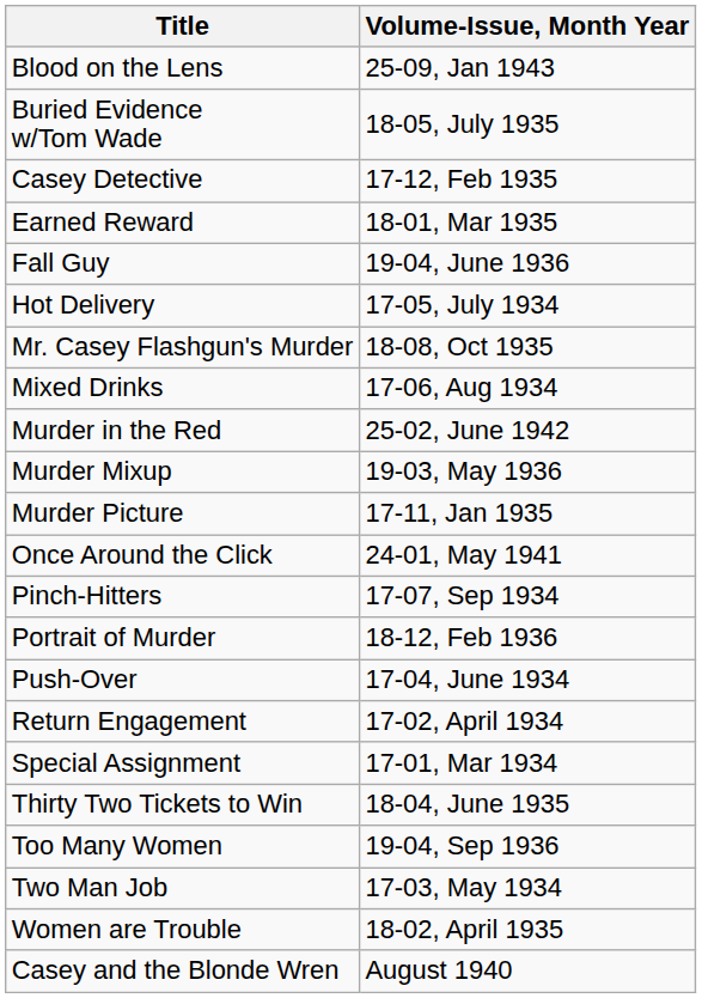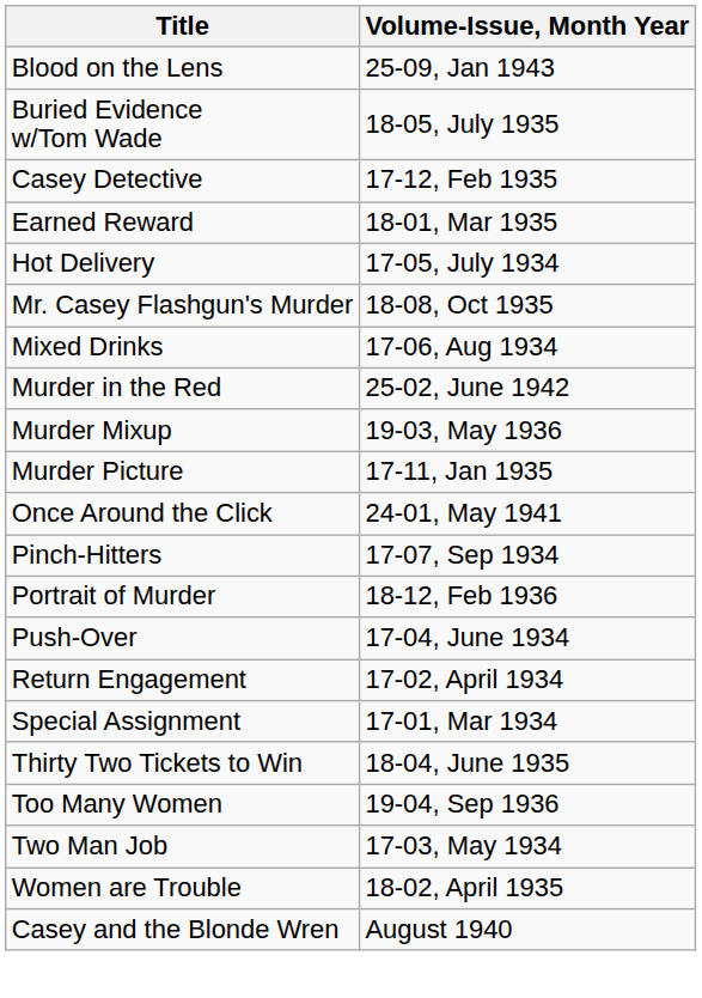- row: Fall Guy | 19-04, June 1936
